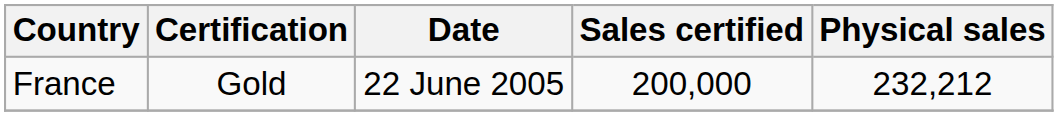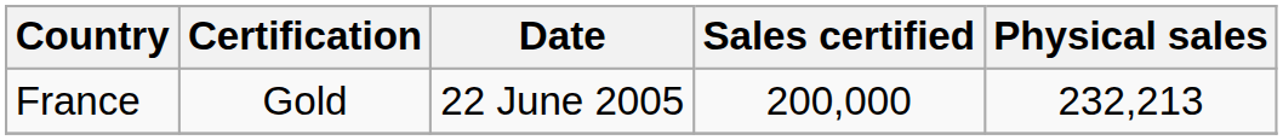France | Physical sales: 232,212 -> 232,213
